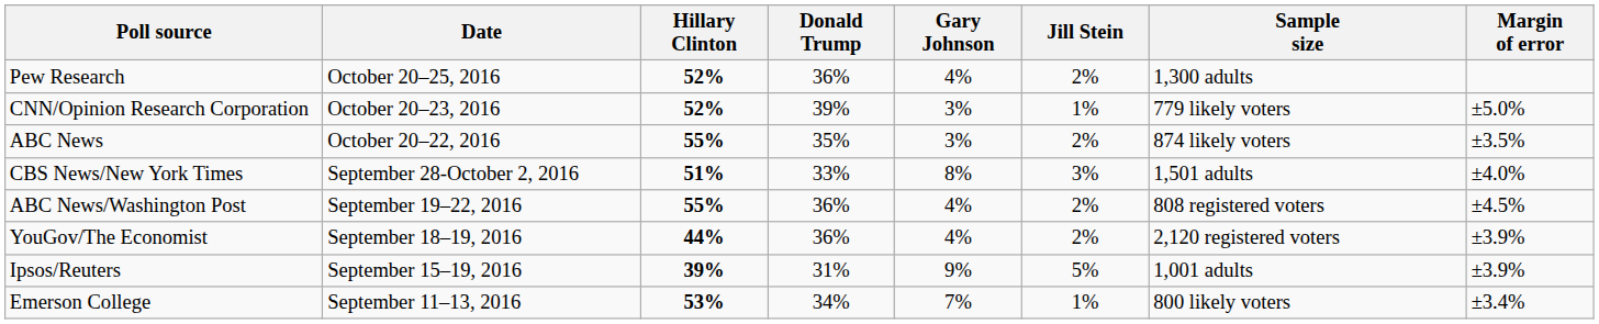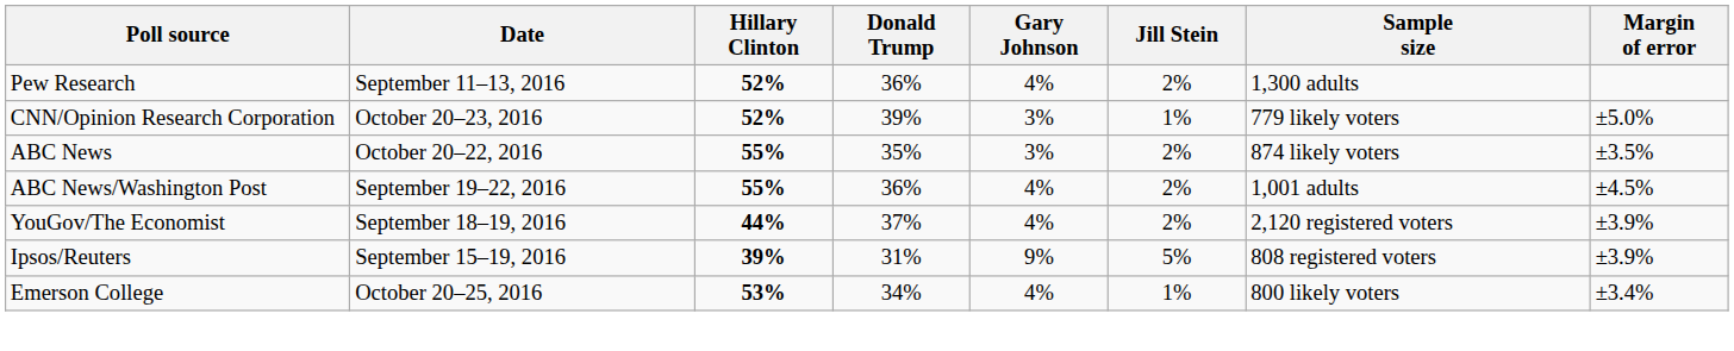Pew Research | Date: October 20–25, 2016 -> September 11–13, 2016
- row: CBS News/New York Times | September 28-October 2, 2016 | 51% | 33% | 8% | 3% | 1,501 adults | ±4.0%
ABC News/Washington Post | Sample size: 808 registered voters -> 1,001 adults
YouGov/The Economist | Donald Trump: 36% -> 37%
Ipsos/Reuters | Sample size: 1,001 adults -> 808 registered voters
Emerson College | Date: September 11–13, 2016 -> October 20–25, 2016
Emerson College | Gary Johnson: 7% -> 4%
